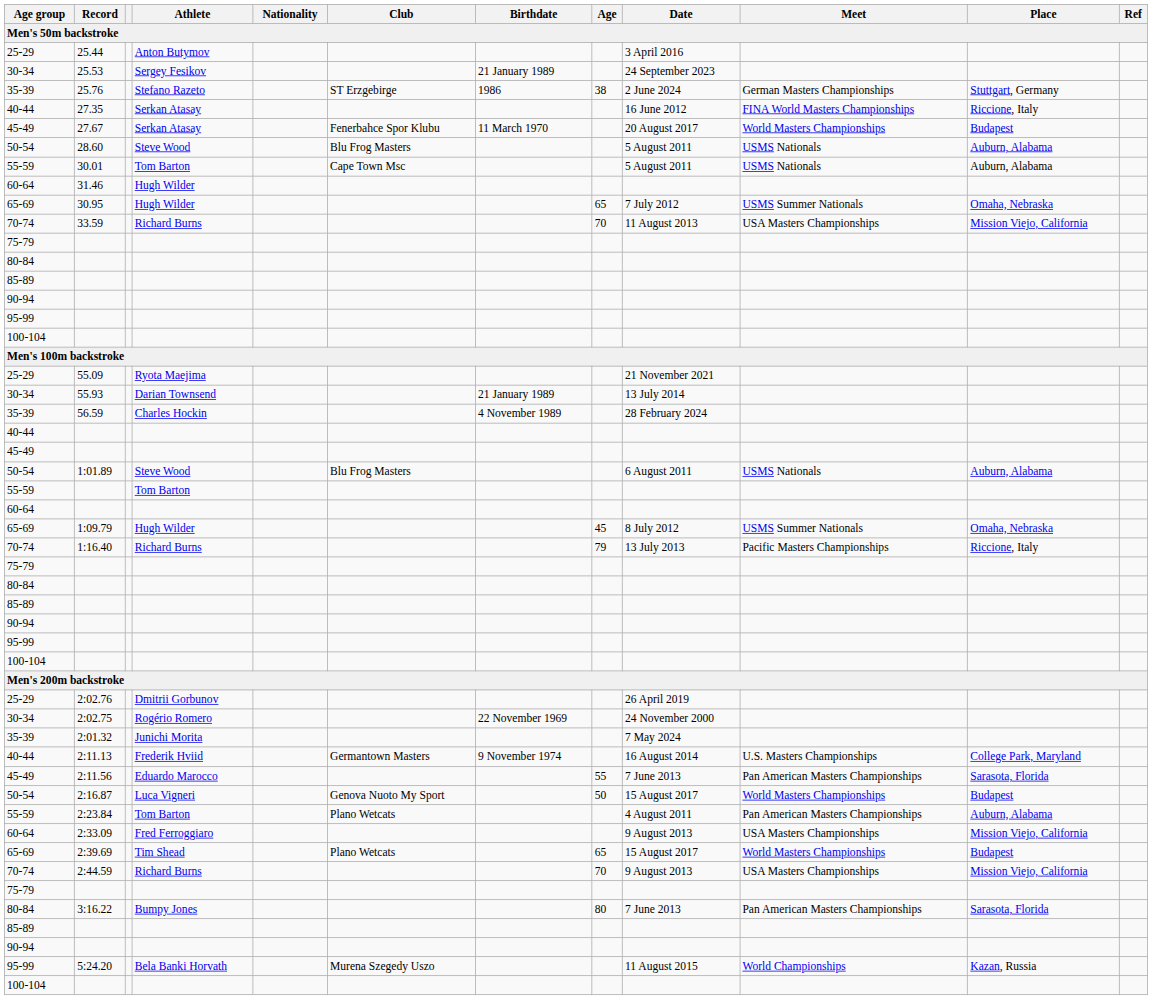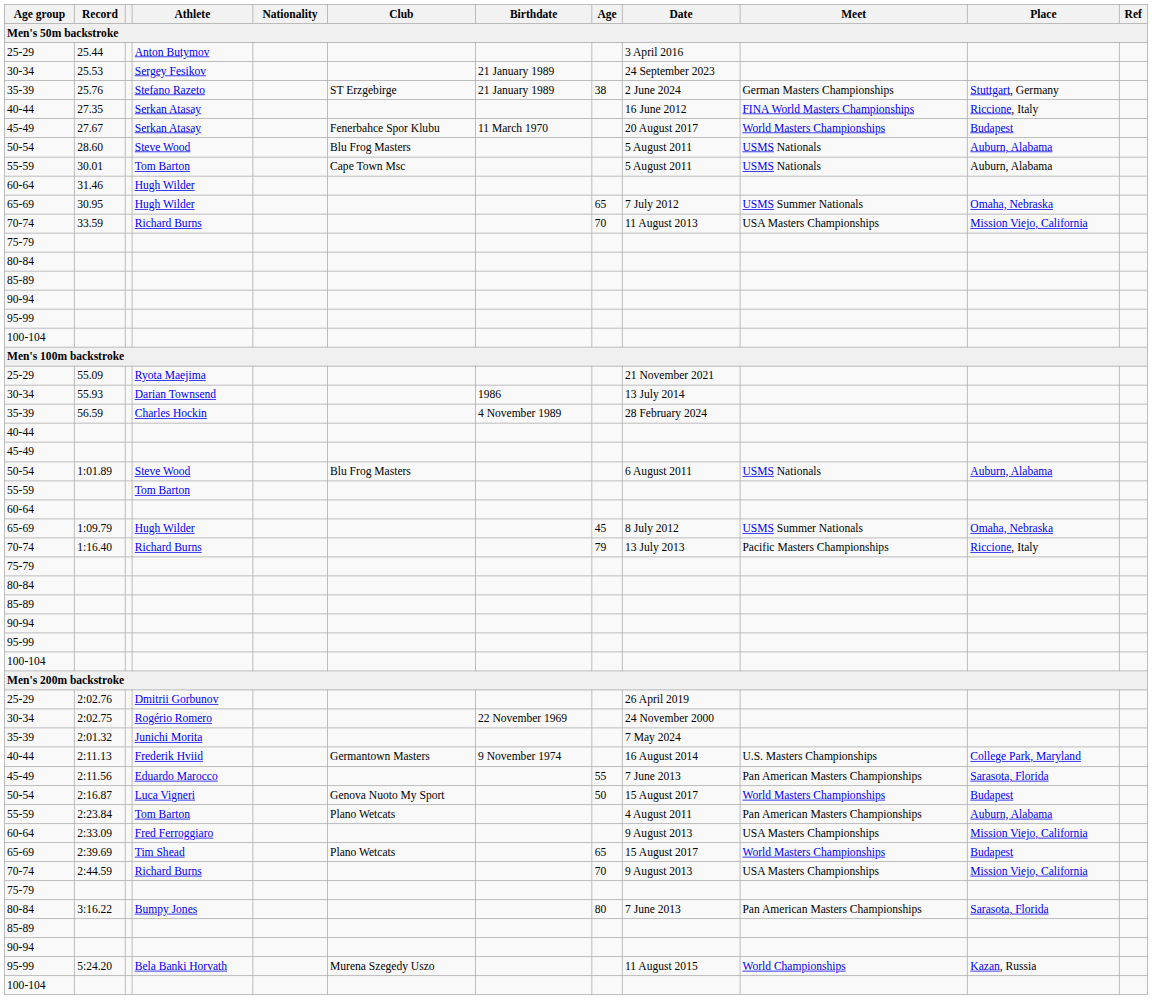25.76 | Birthdate: 1986 -> 21 January 1989
55.93 | Birthdate: 21 January 1989 -> 1986
